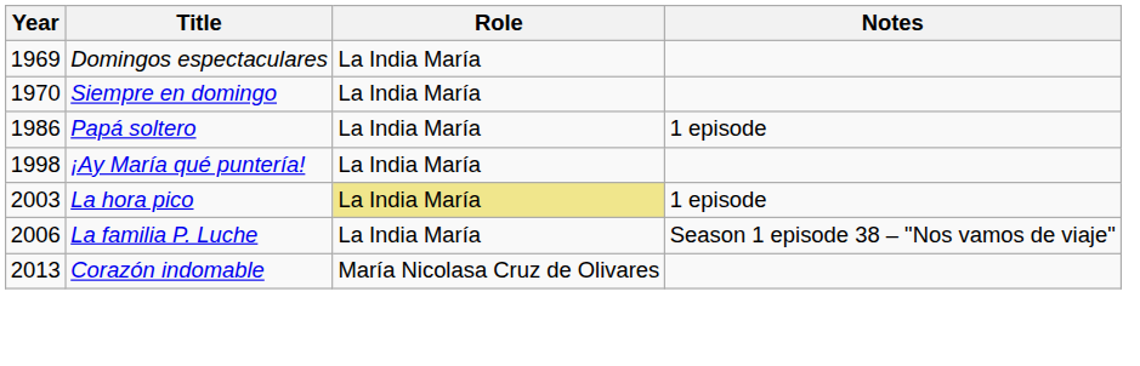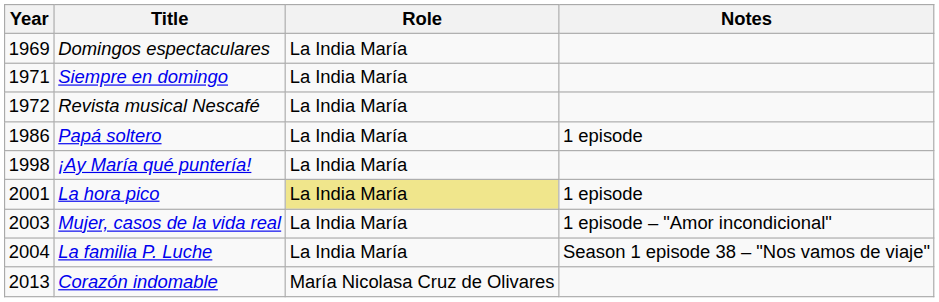Siempre en domingo | Year: 1970 -> 1971
+ row: 1972 | Revista musical Nescafé | La India María
La hora pico | Year: 2003 -> 2001
+ row: 2003 | Mujer, casos de la vida real | La India María | 1 episode – "Amor incondicional"
La familia P. Luche | Year: 2006 -> 2004
